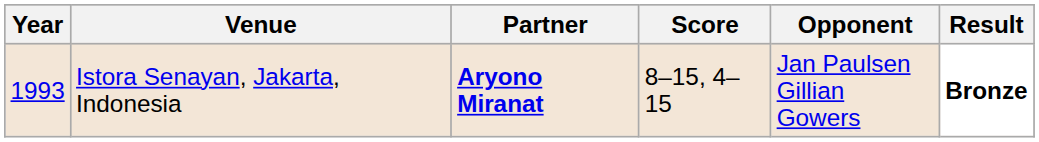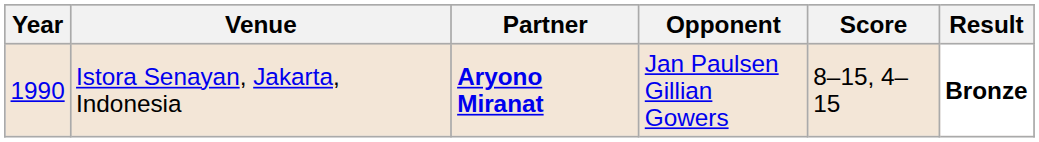columns swapped: Opponent <-> Score
Istora Senayan, Jakarta, Indonesia | Year: 1993 -> 1990
